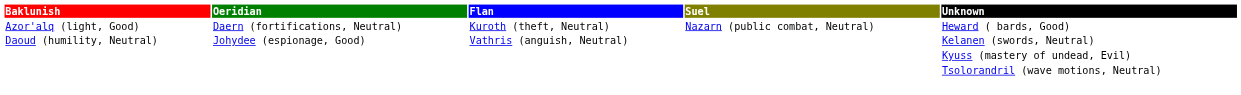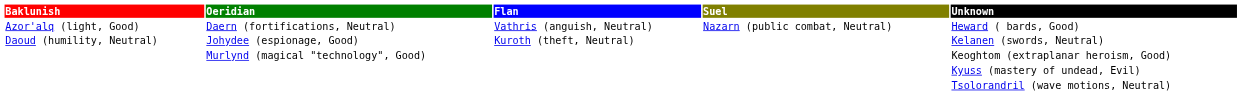Daern (fortifications, Neutral) | Flan: Kuroth (theft, Neutral) -> Vathris (anguish, Neutral)
Johydee (espionage, Good) | Flan: Vathris (anguish, Neutral) -> Kuroth (theft, Neutral)
+ row: Murlynd (magical "technology", Good) | Keoghtom (extraplanar heroism, Good)
